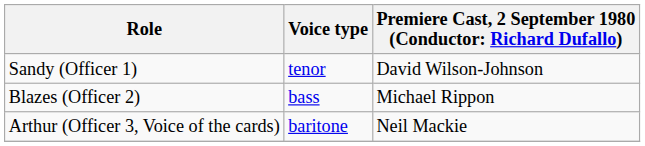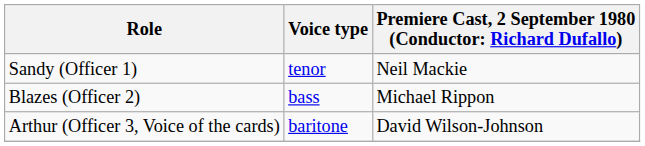Sandy (Officer 1) | column 3: David Wilson-Johnson -> Neil Mackie
Arthur (Officer 3, Voice of the cards) | column 3: Neil Mackie -> David Wilson-Johnson
